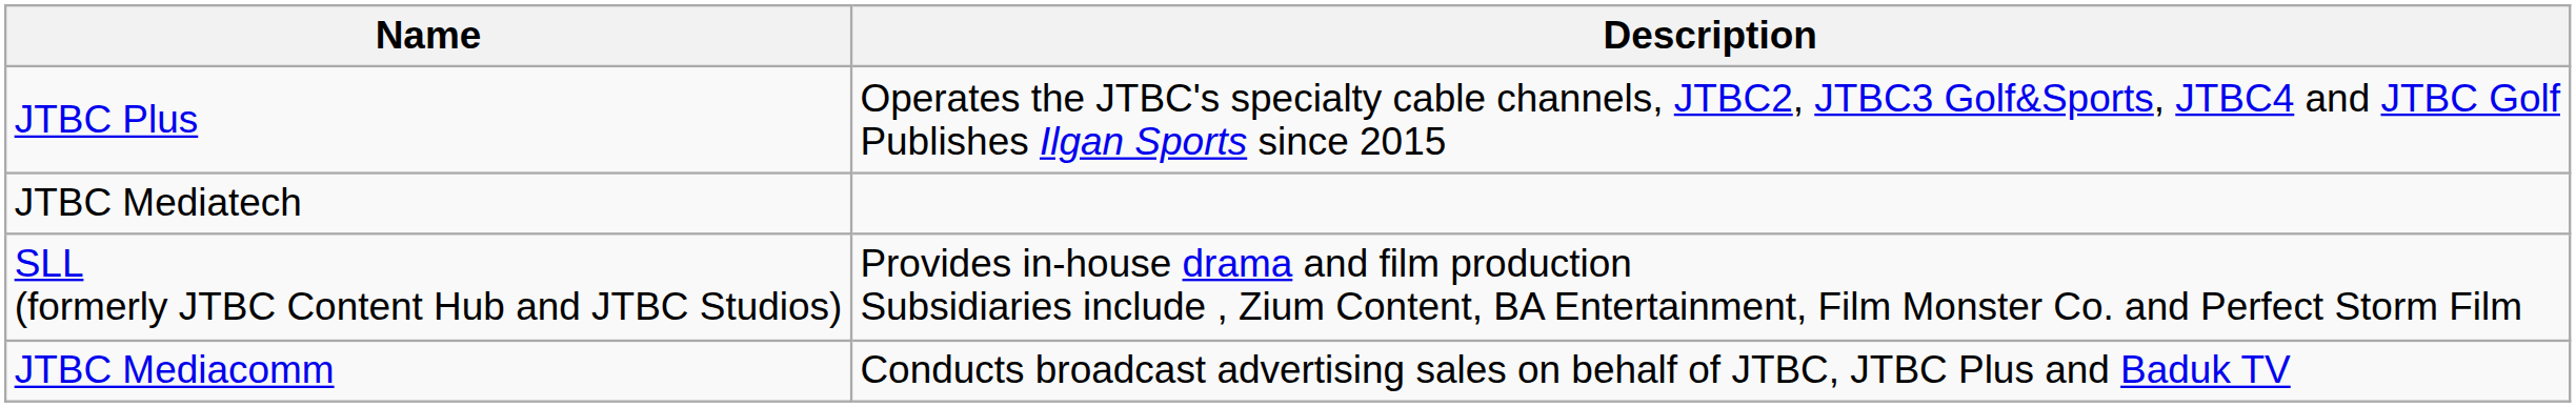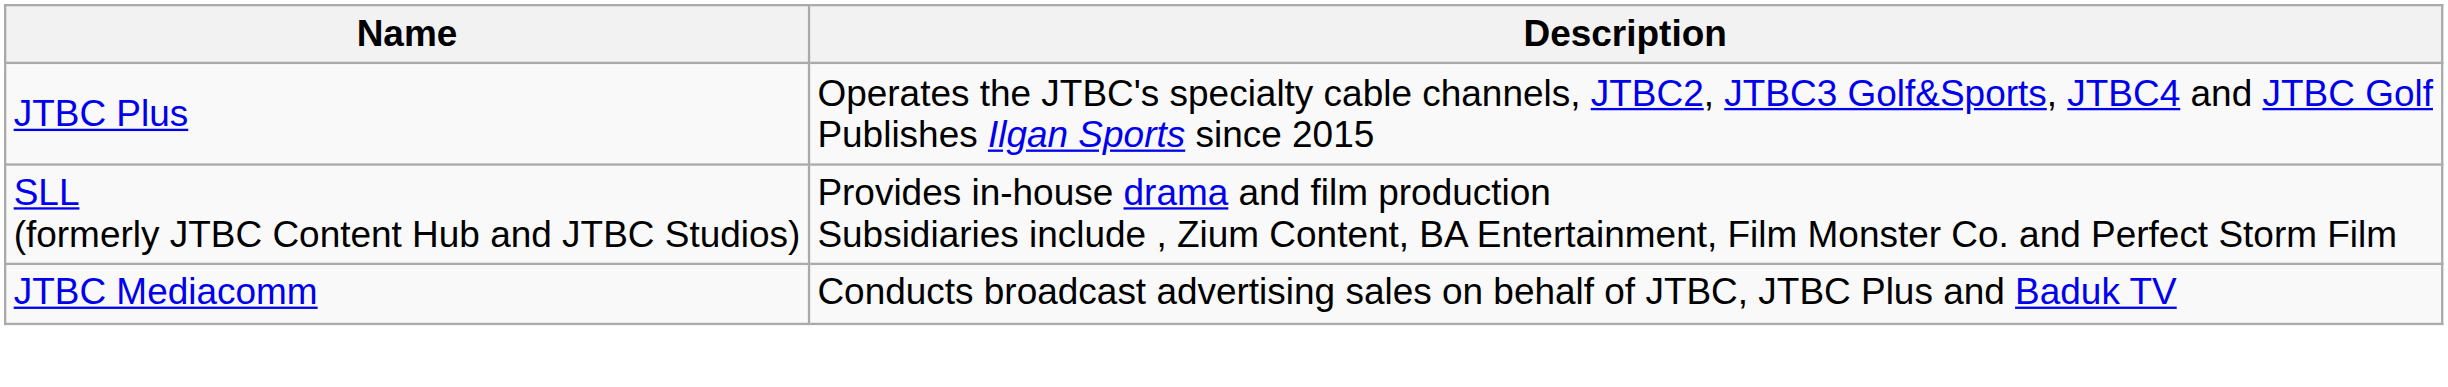- row: JTBC Mediatech
